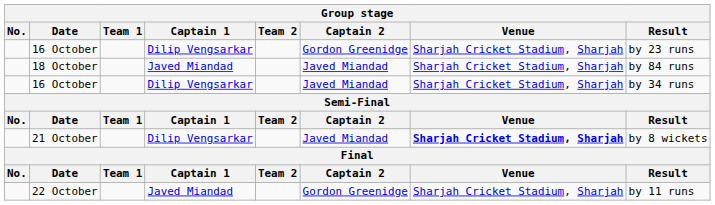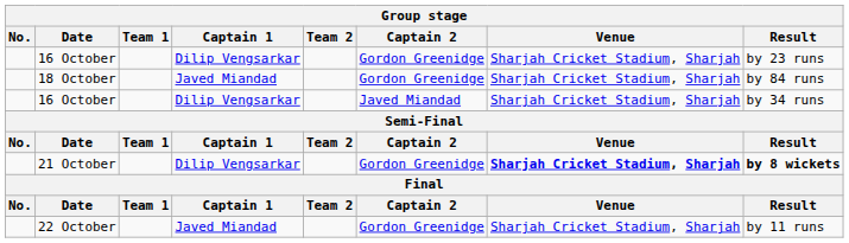18 October | Captain 2: Javed Miandad -> Gordon Greenidge
21 October | Captain 2: Javed Miandad -> Gordon Greenidge
21 October | Result: normal -> bold
